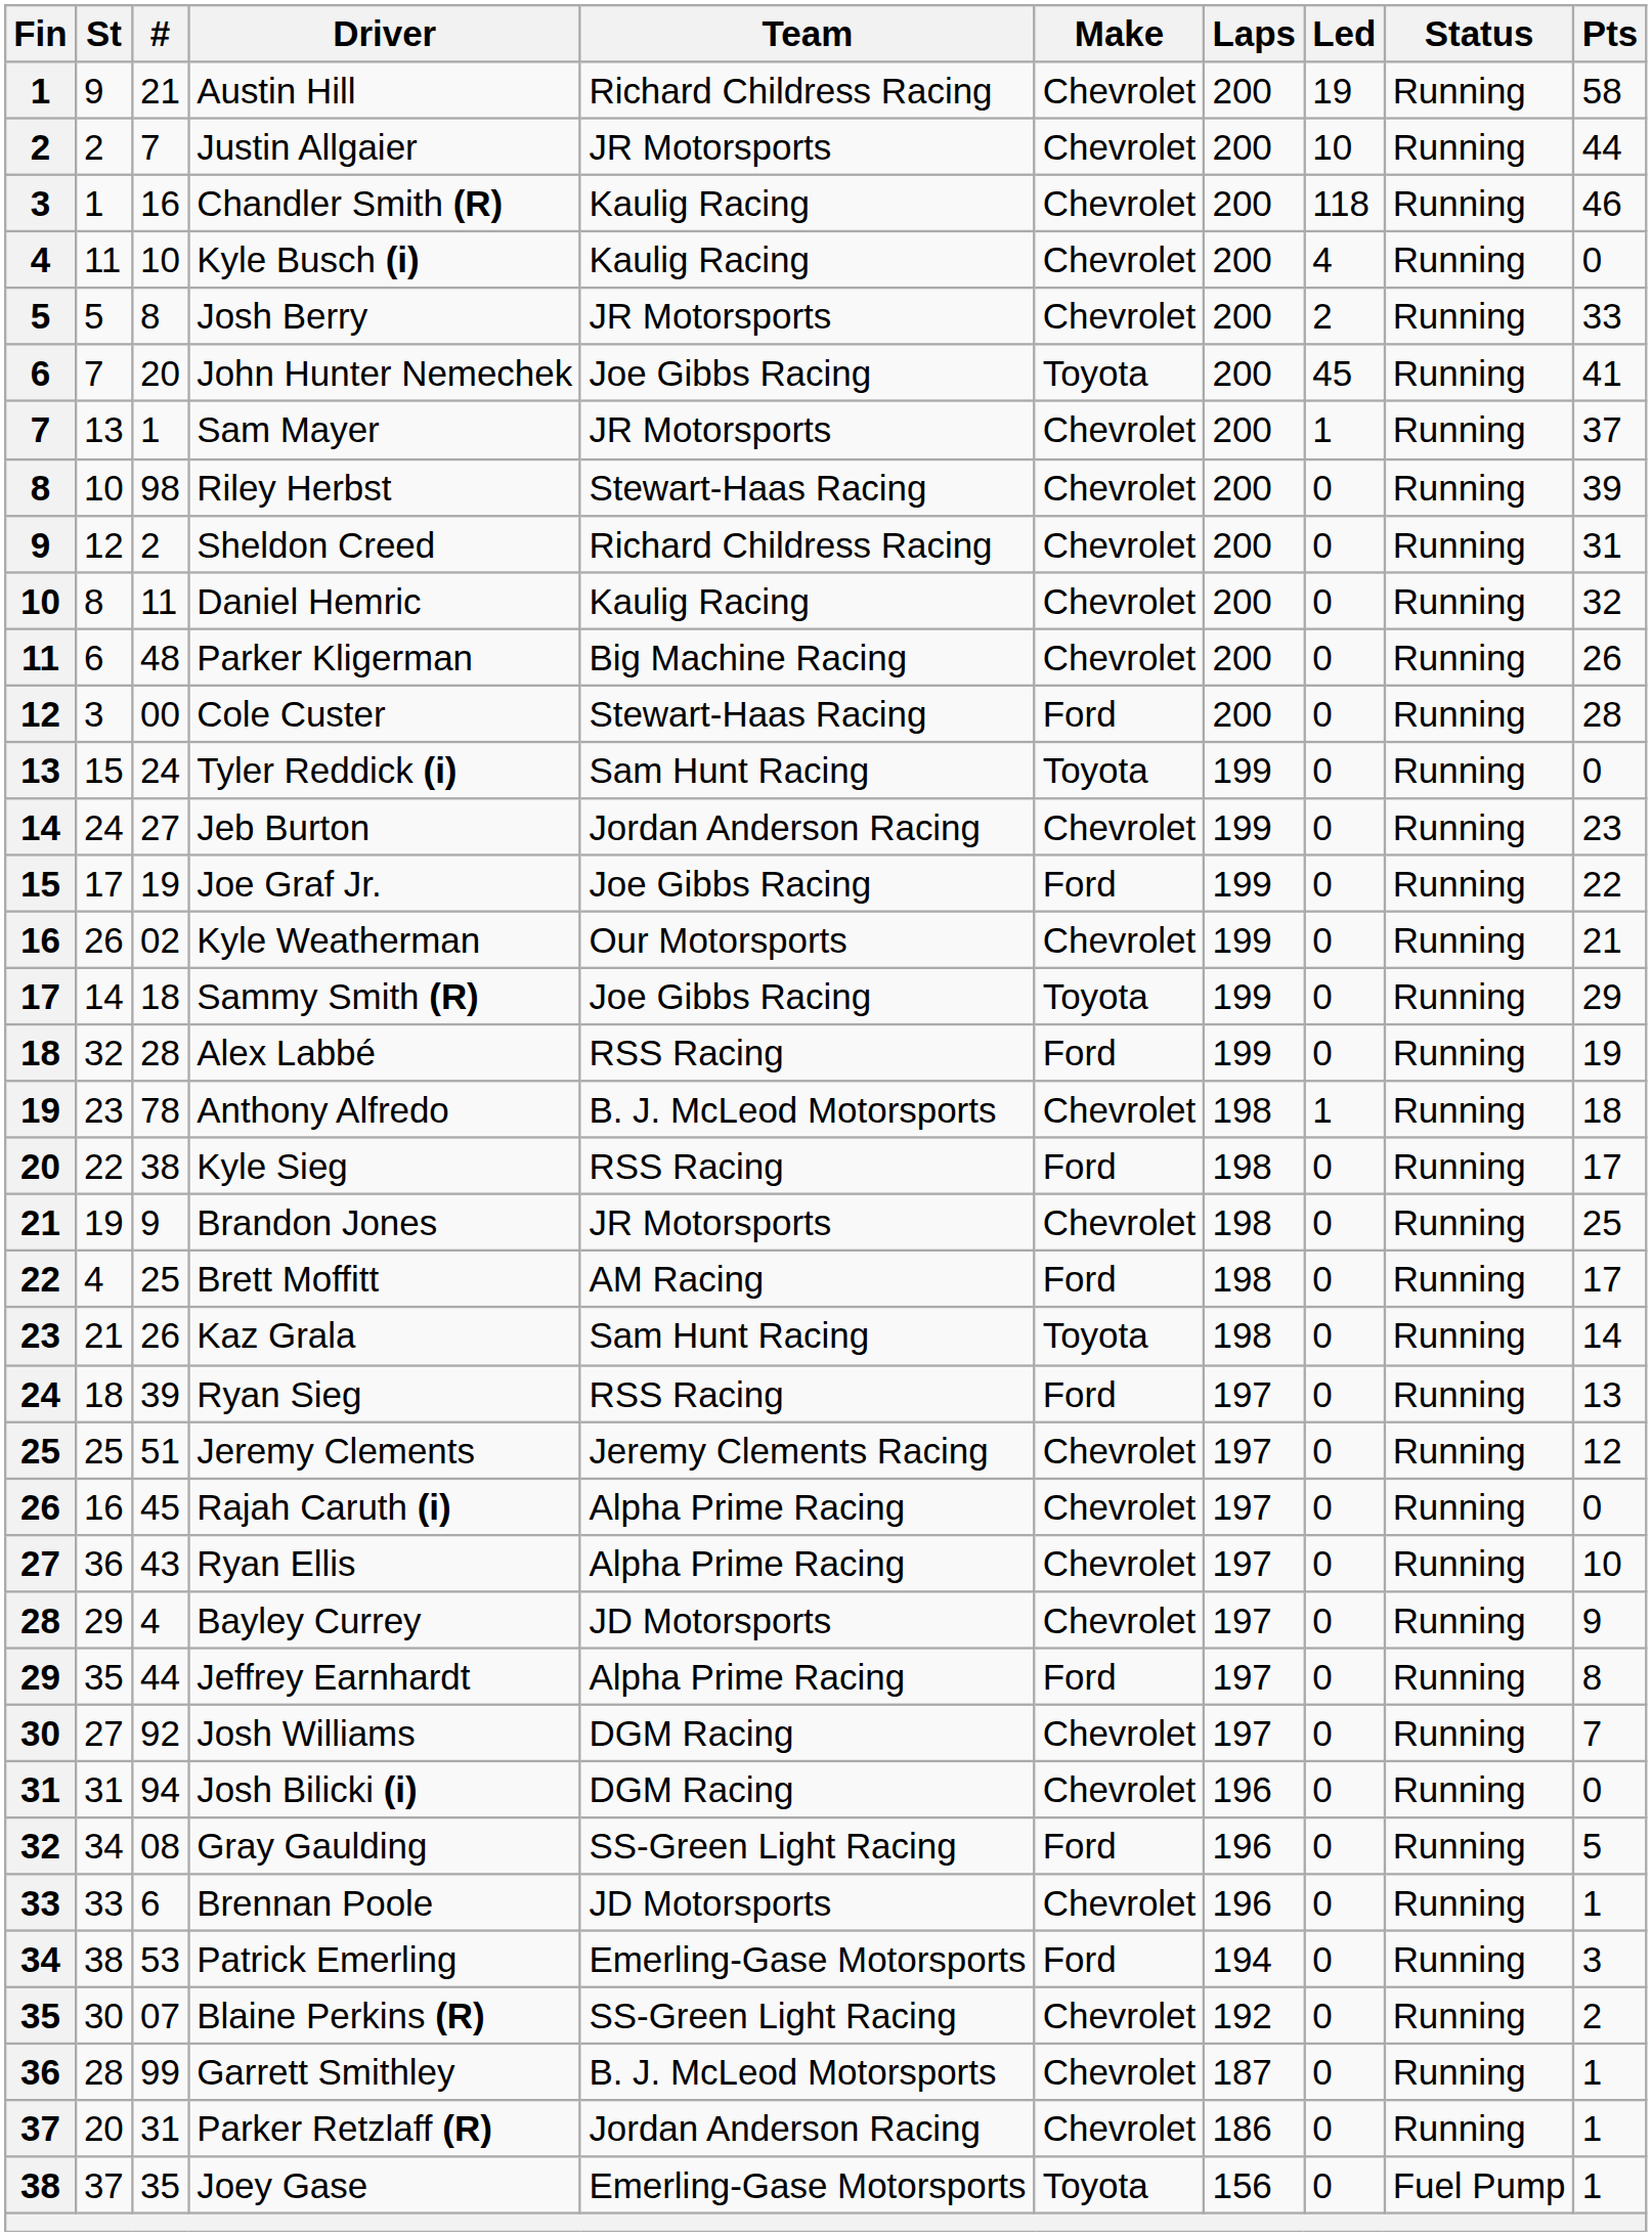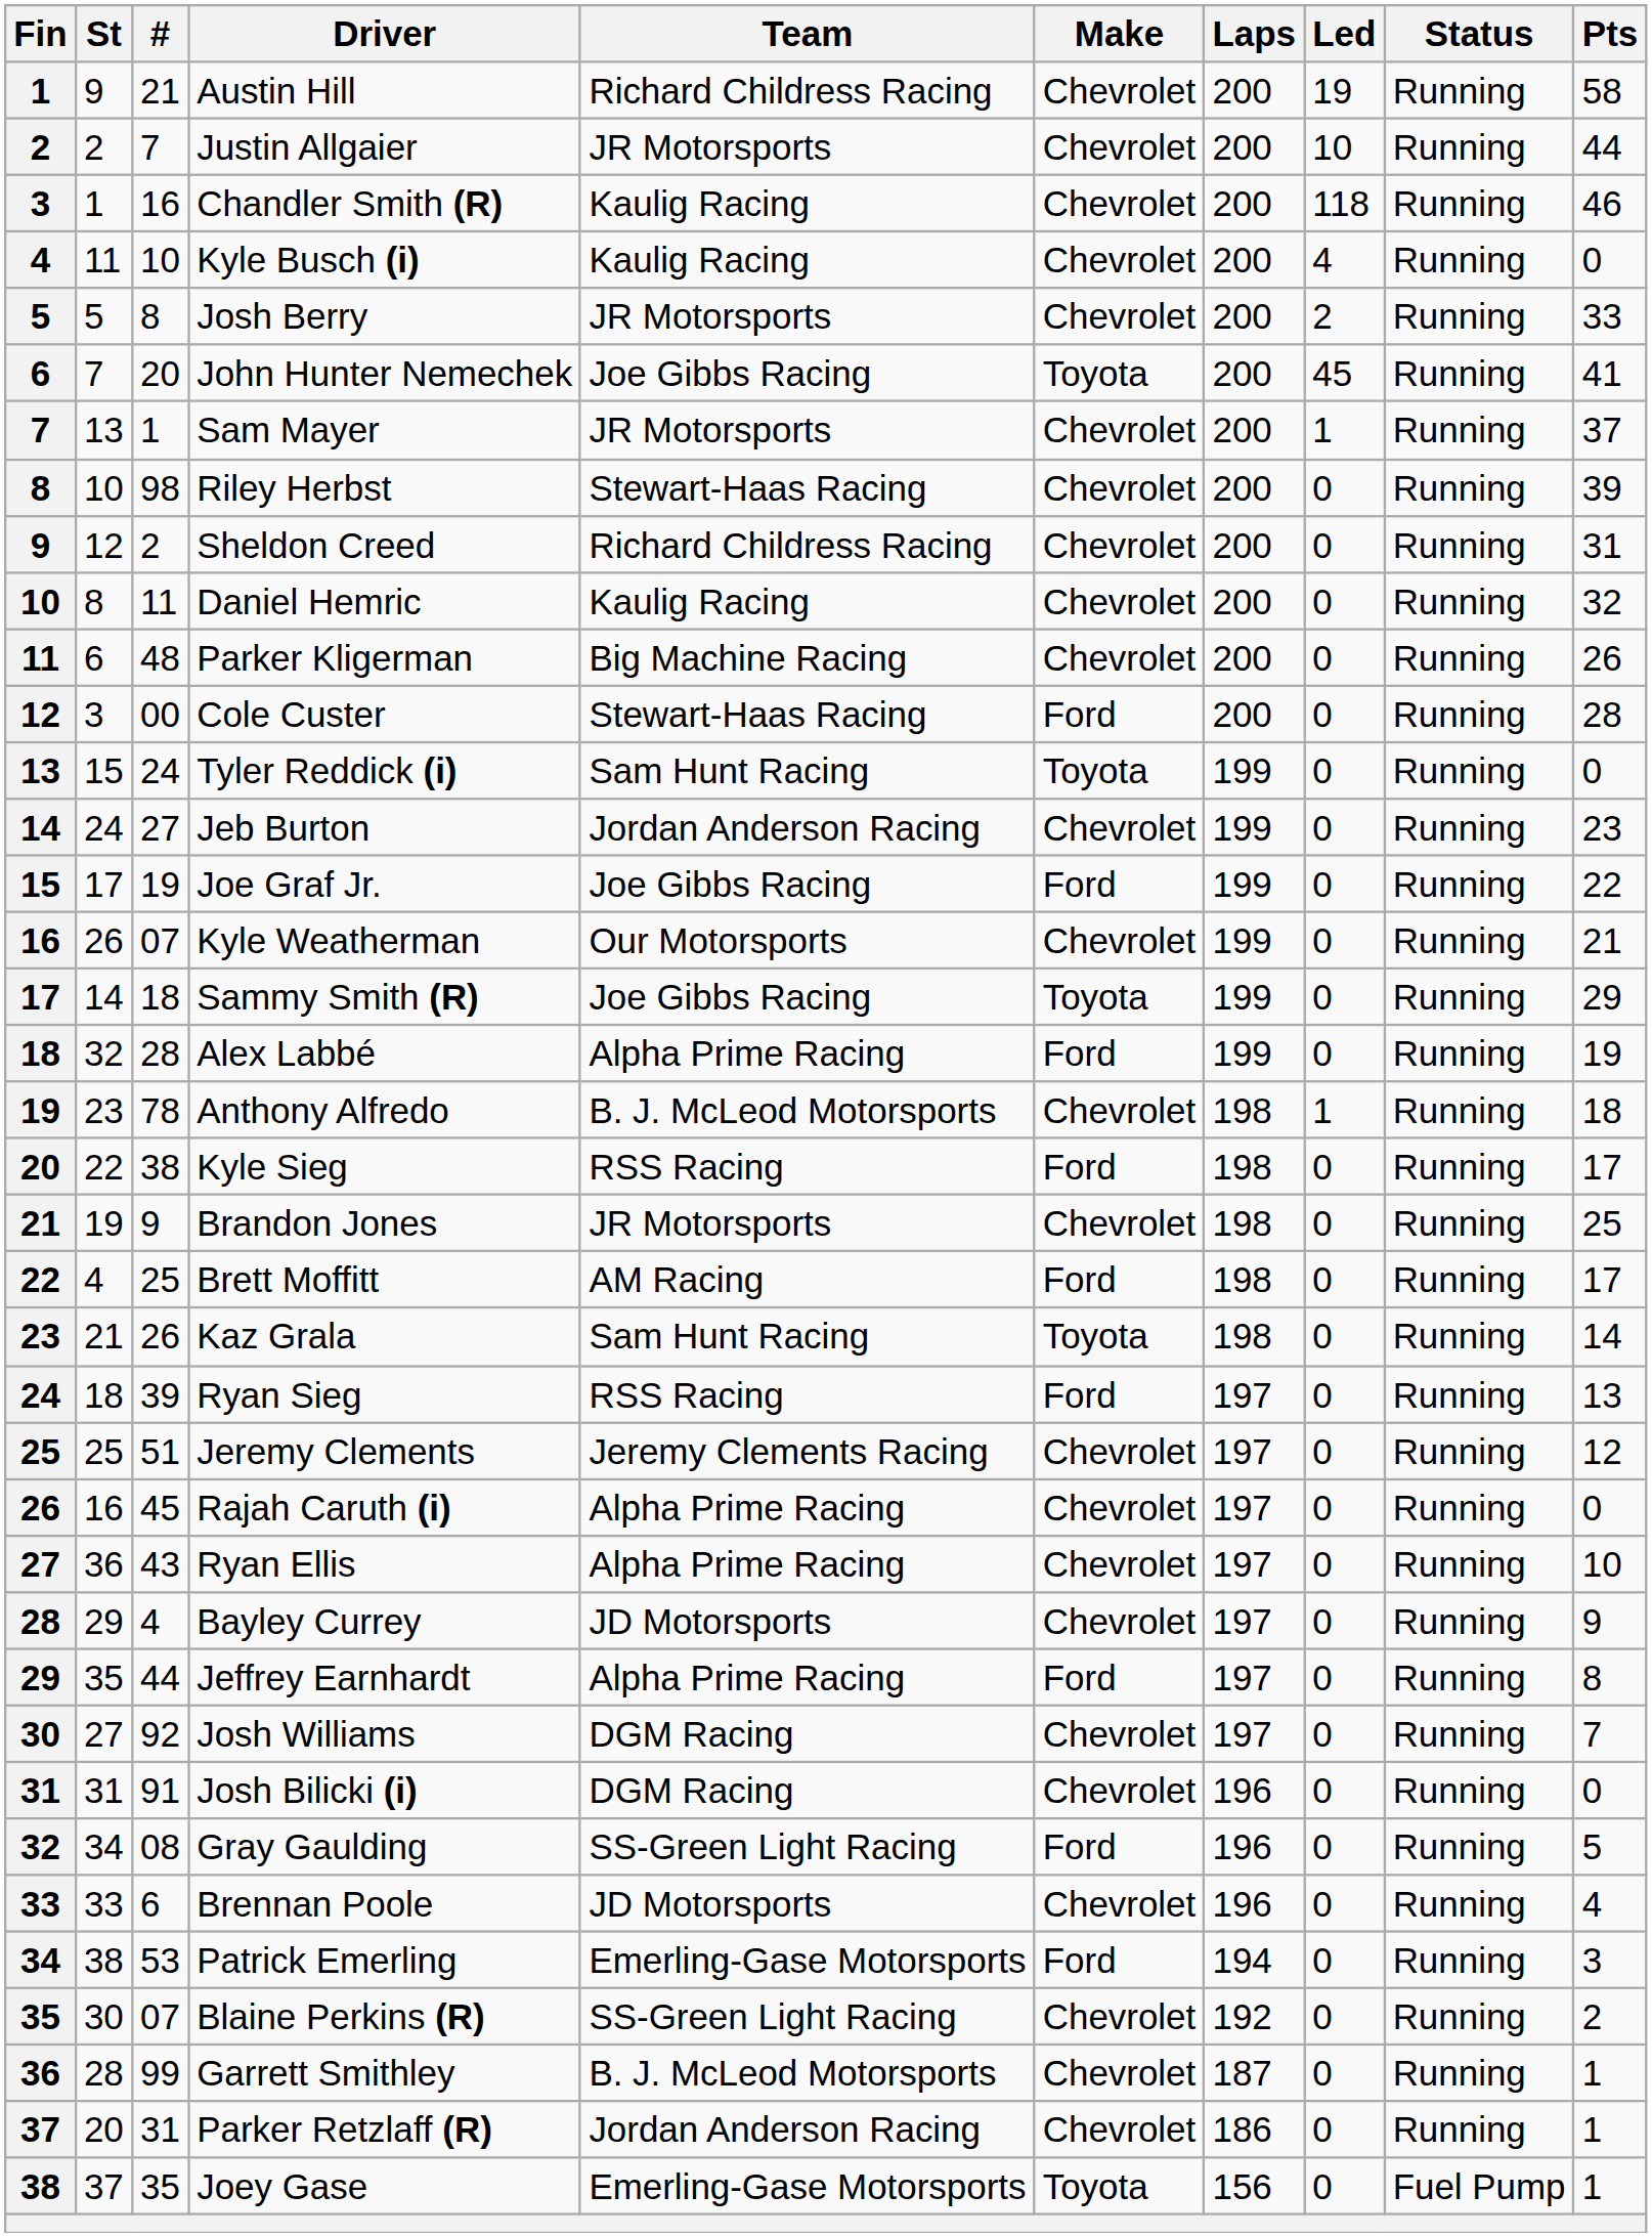Kyle Weatherman | #: 02 -> 07
Alex Labbé | Team: RSS Racing -> Alpha Prime Racing
Josh Bilicki (i) | #: 94 -> 91
Brennan Poole | Pts: 1 -> 4
